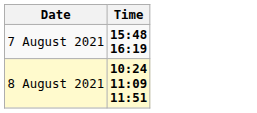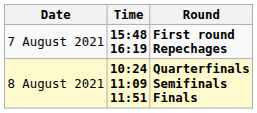+ column: Round | First round Repechages | Quarterfinals Semifinals Finals
